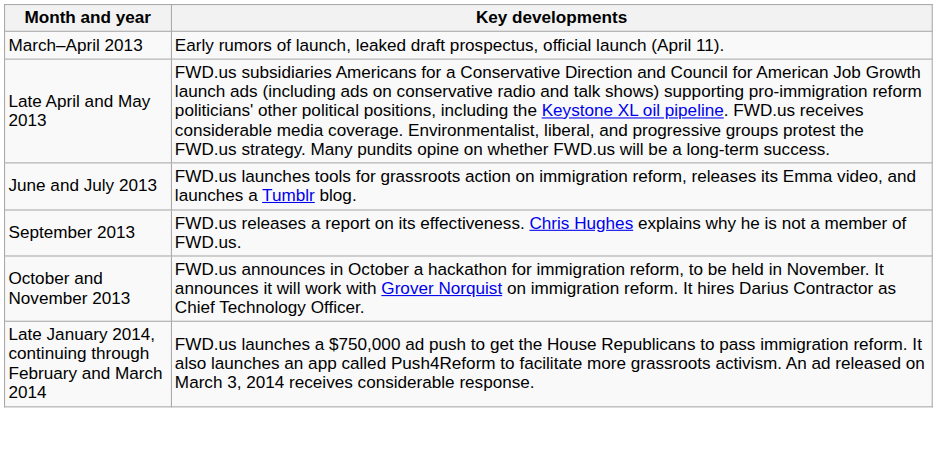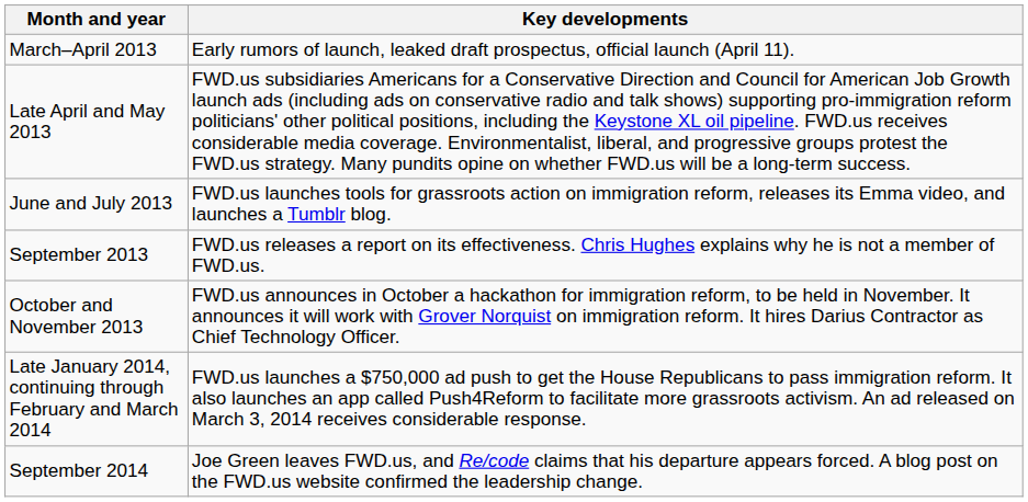+ row: September 2014 | Joe Green leaves FWD.us, and Re/code claims that his departure appears forced. A blog post on the FWD.us website confirmed the leadership change.
